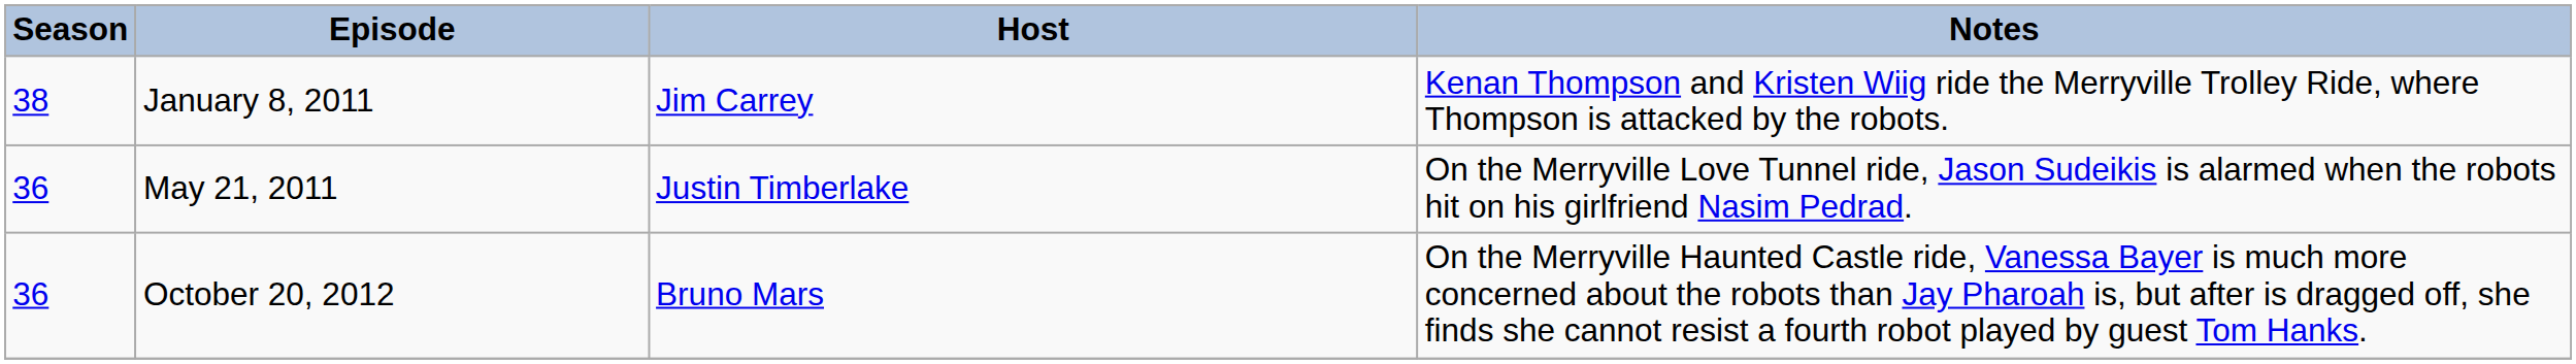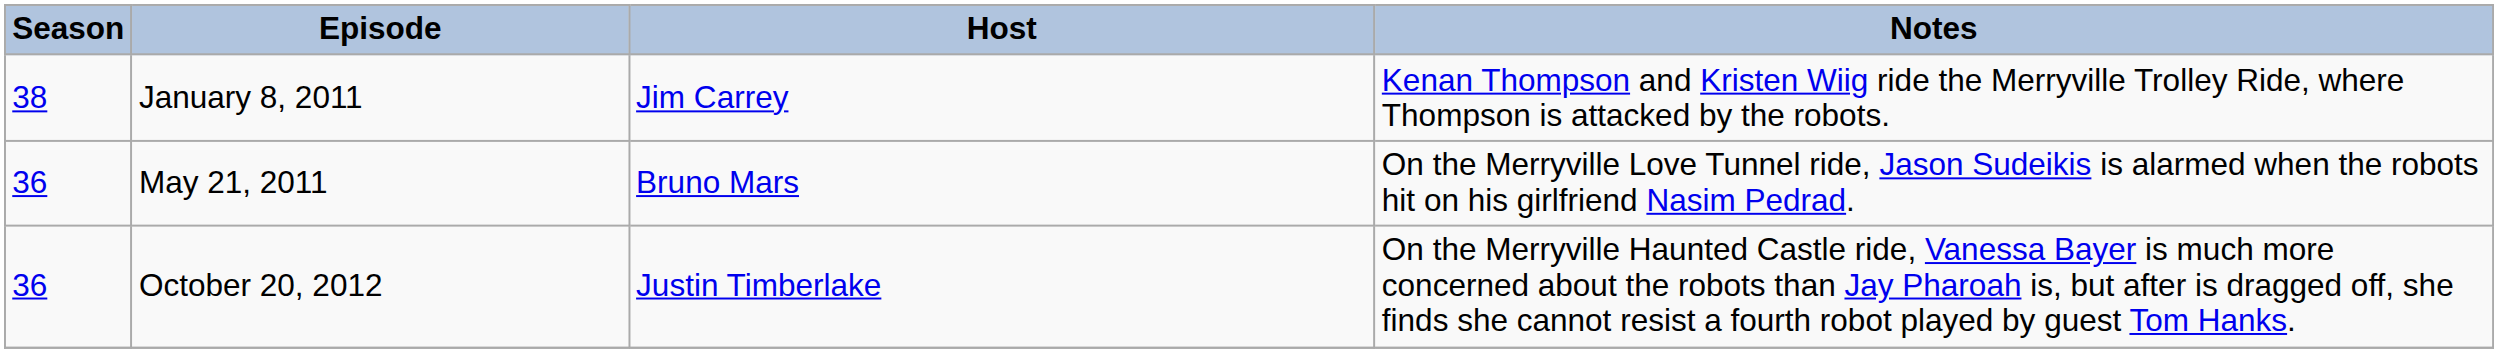May 21, 2011 | Host: Justin Timberlake -> Bruno Mars
October 20, 2012 | Host: Bruno Mars -> Justin Timberlake
